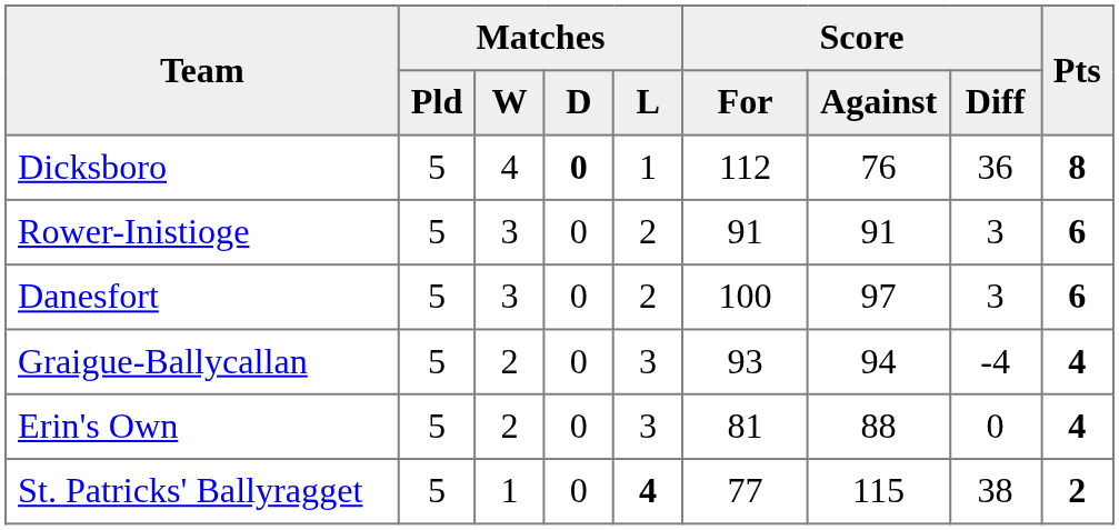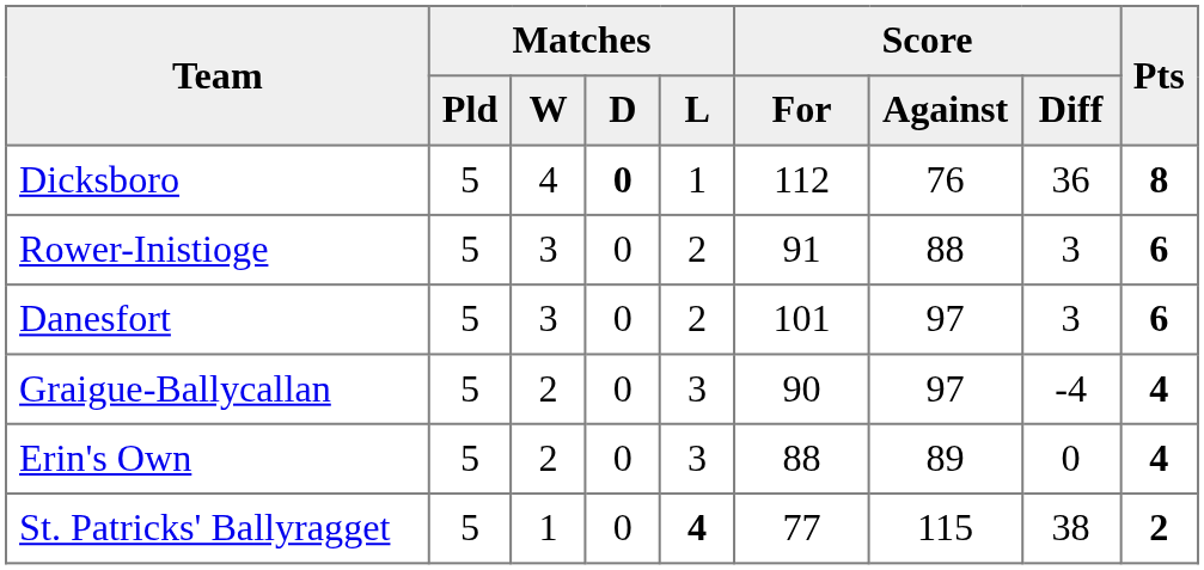Rower-Inistioge | Score / Against: 91 -> 88
Danesfort | Score / For: 100 -> 101
Graigue-Ballycallan | Score / For: 93 -> 90
Graigue-Ballycallan | Score / Against: 94 -> 97
Erin's Own | Score / For: 81 -> 88
Erin's Own | Score / Against: 88 -> 89
